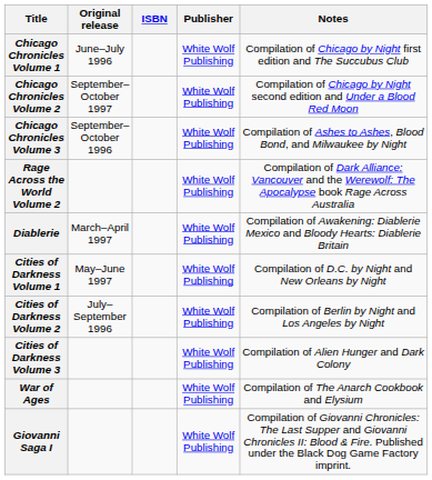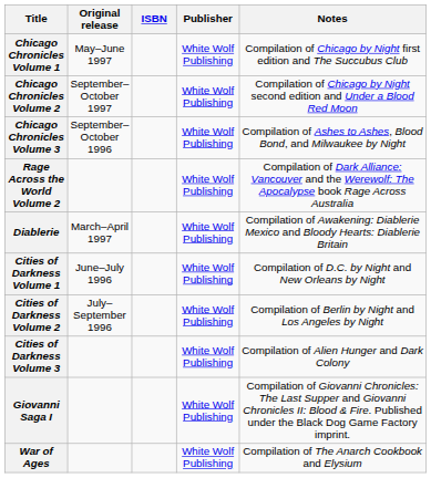Chicago Chronicles Volume 1 | Original release: June–July 1996 -> May–June 1997
Cities of Darkness Volume 1 | Original release: May–June 1997 -> June–July 1996
rows swapped: War of Ages <-> Giovanni Saga I
